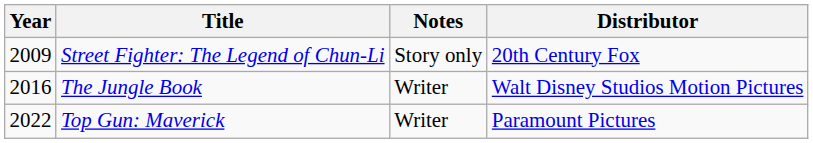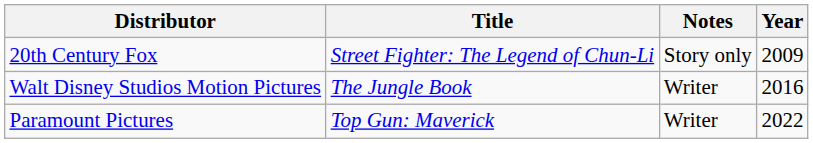columns swapped: Year <-> Distributor
